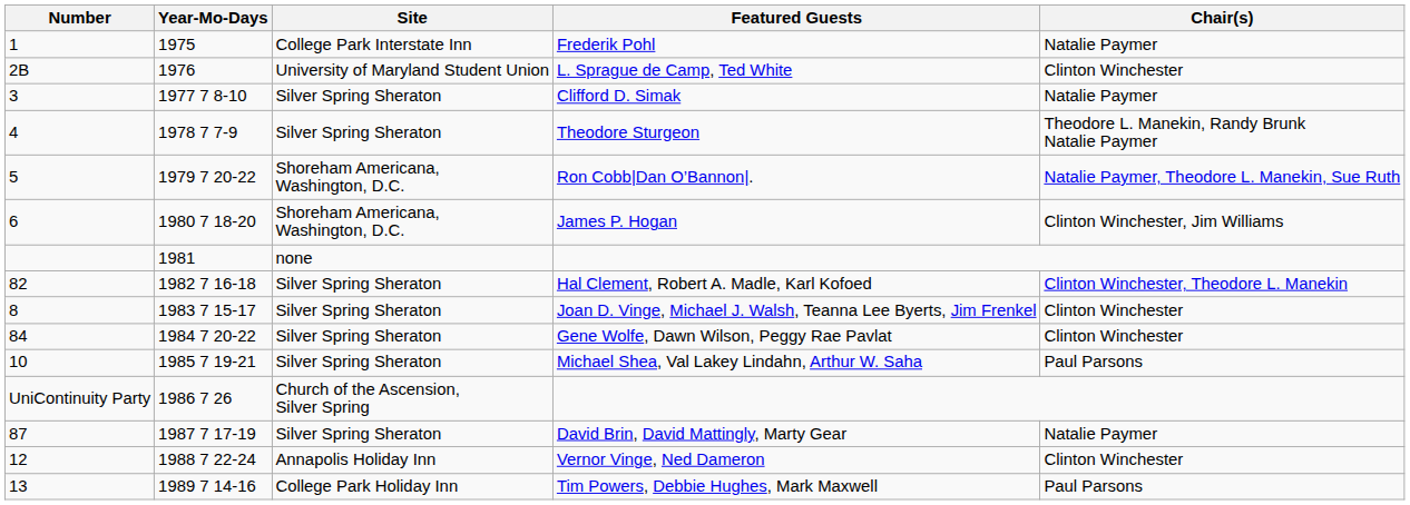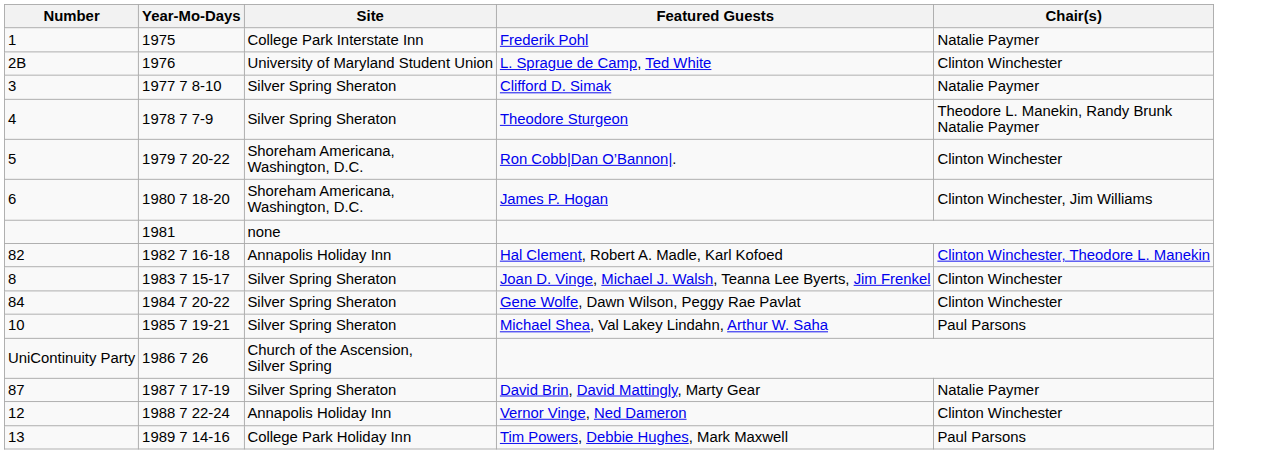Ron Cobb|Dan O’Bannon|. | Chair(s): Natalie Paymer, Theodore L. Manekin, Sue Ruth -> Clinton Winchester
Hal Clement, Robert A. Madle, Karl Kofoed | Site: Silver Spring Sheraton -> Annapolis Holiday Inn
